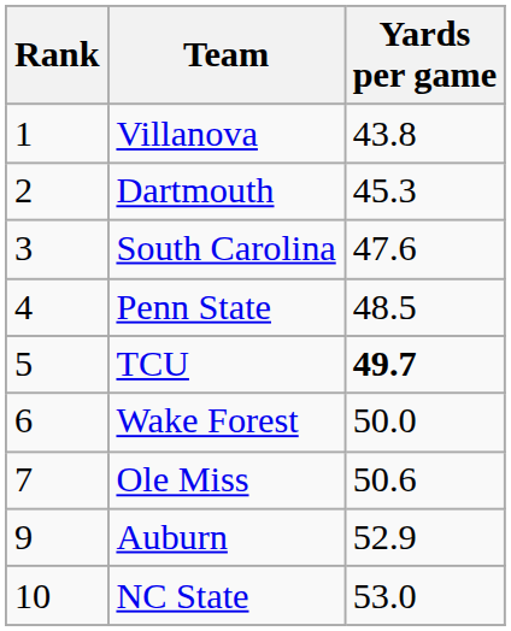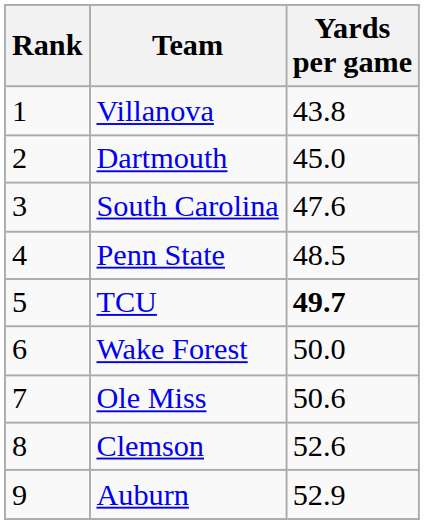Dartmouth | Yards per game: 45.3 -> 45.0
+ row: 8 | Clemson | 52.6
- row: 10 | NC State | 53.0
